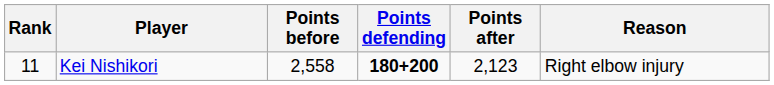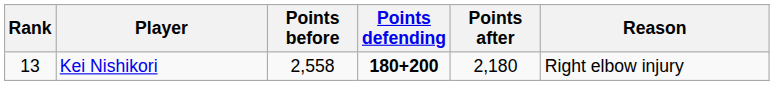Kei Nishikori | Rank: 11 -> 13
Kei Nishikori | Points after: 2,123 -> 2,180
